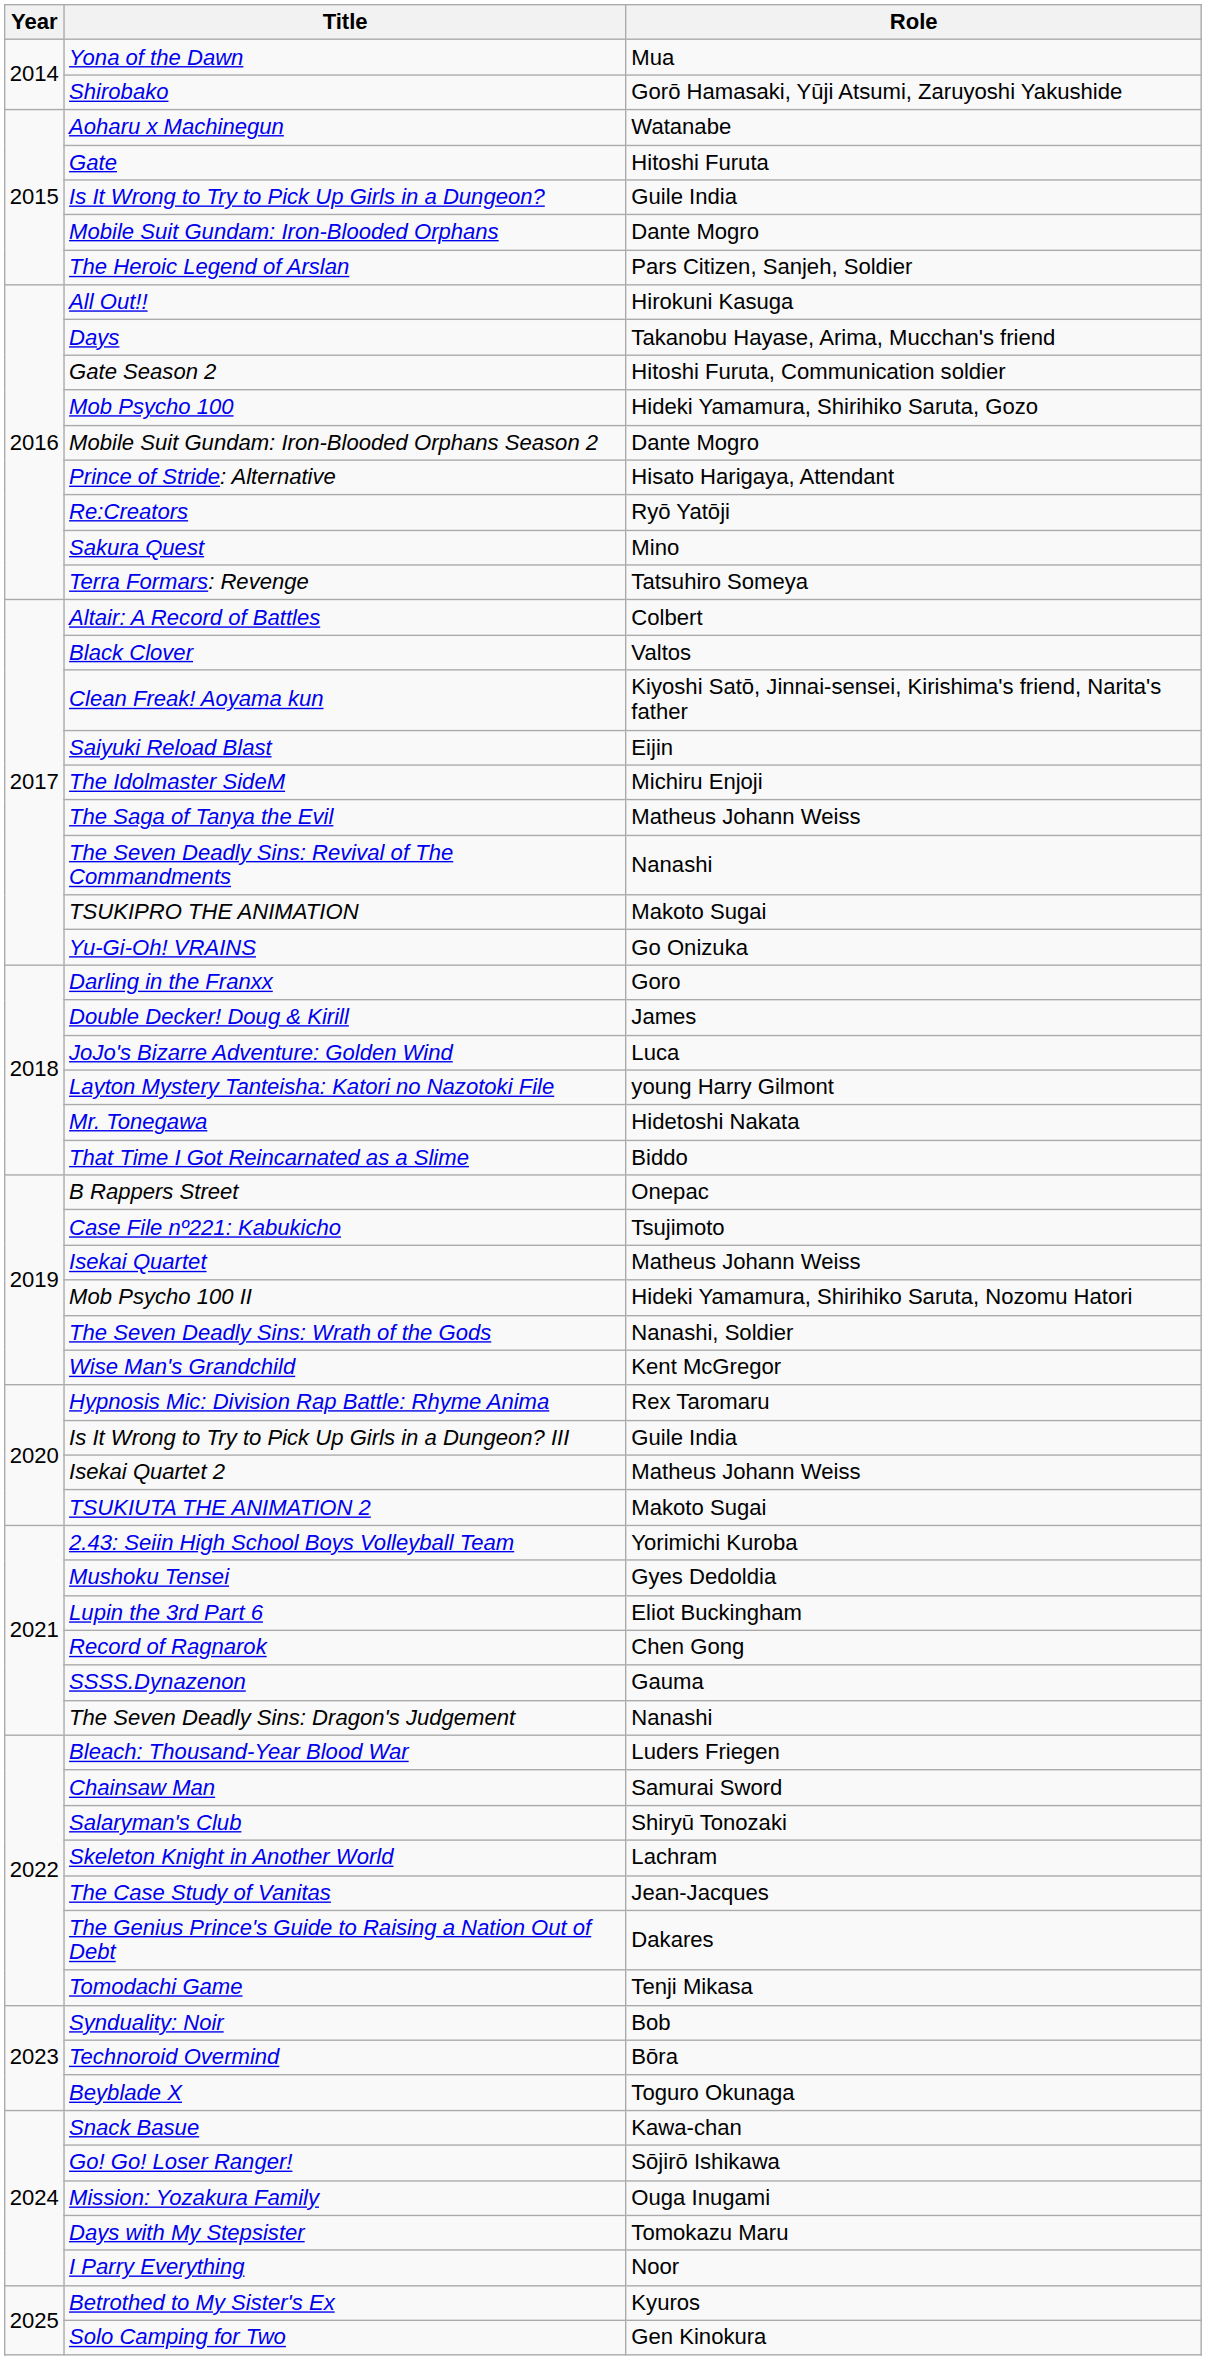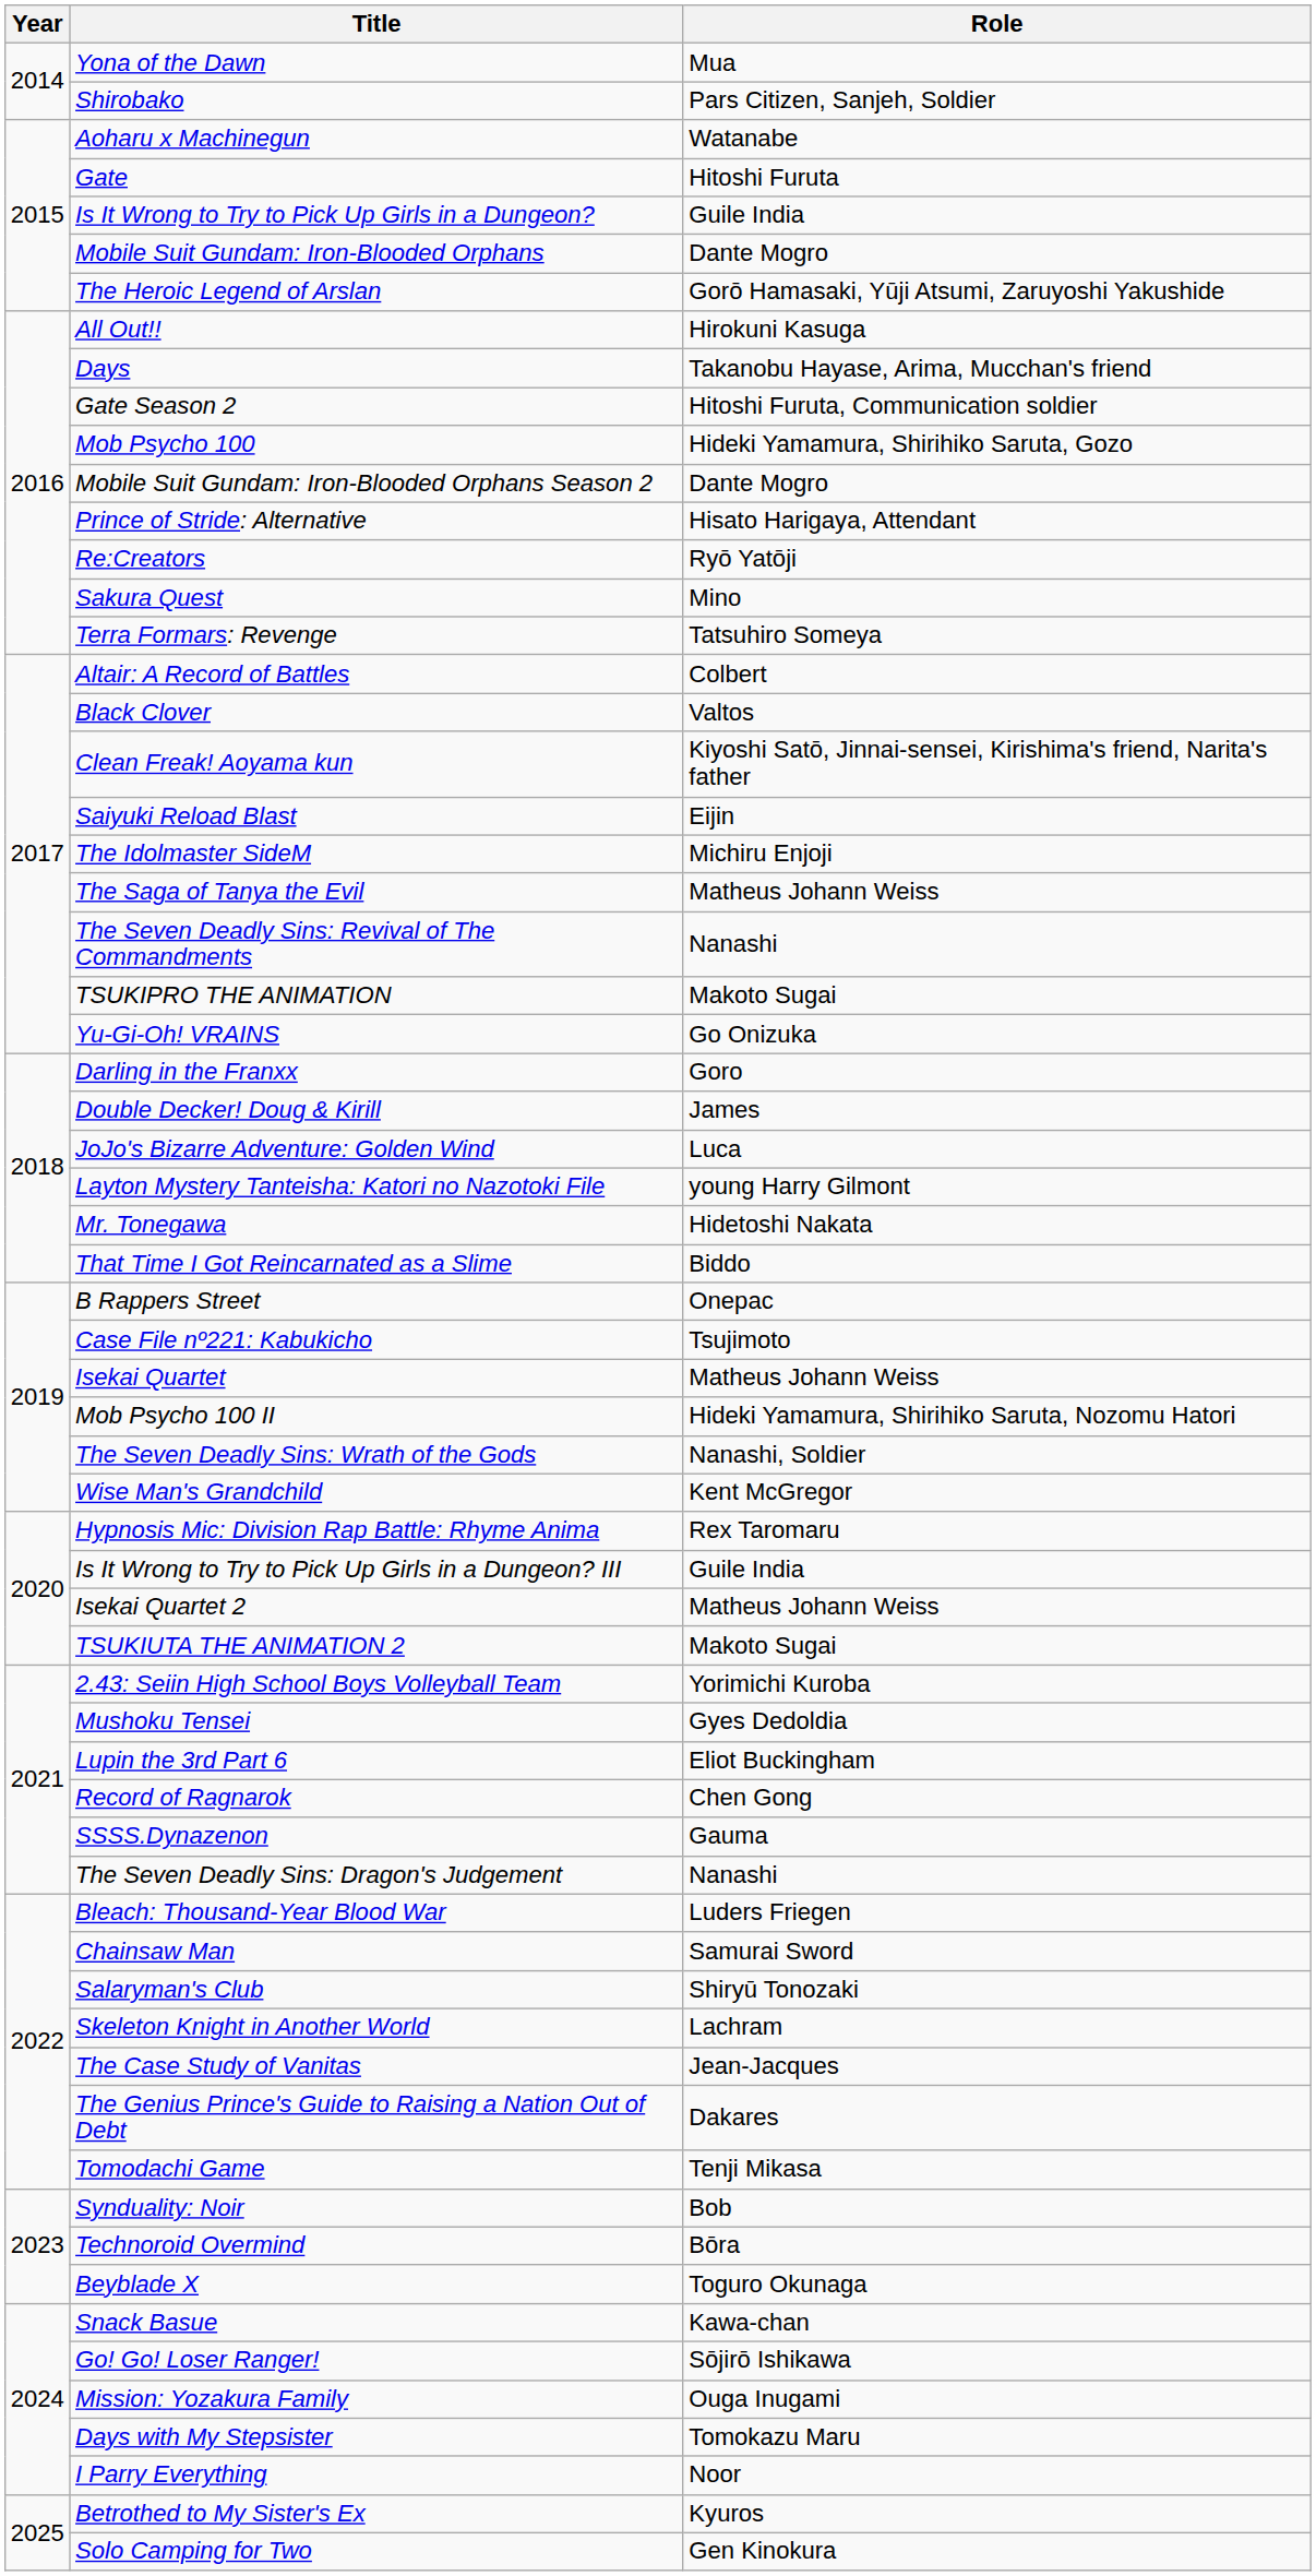Shirobako | Role: Gorō Hamasaki, Yūji Atsumi, Zaruyoshi Yakushide -> Pars Citizen, Sanjeh, Soldier
The Heroic Legend of Arslan | Role: Pars Citizen, Sanjeh, Soldier -> Gorō Hamasaki, Yūji Atsumi, Zaruyoshi Yakushide
